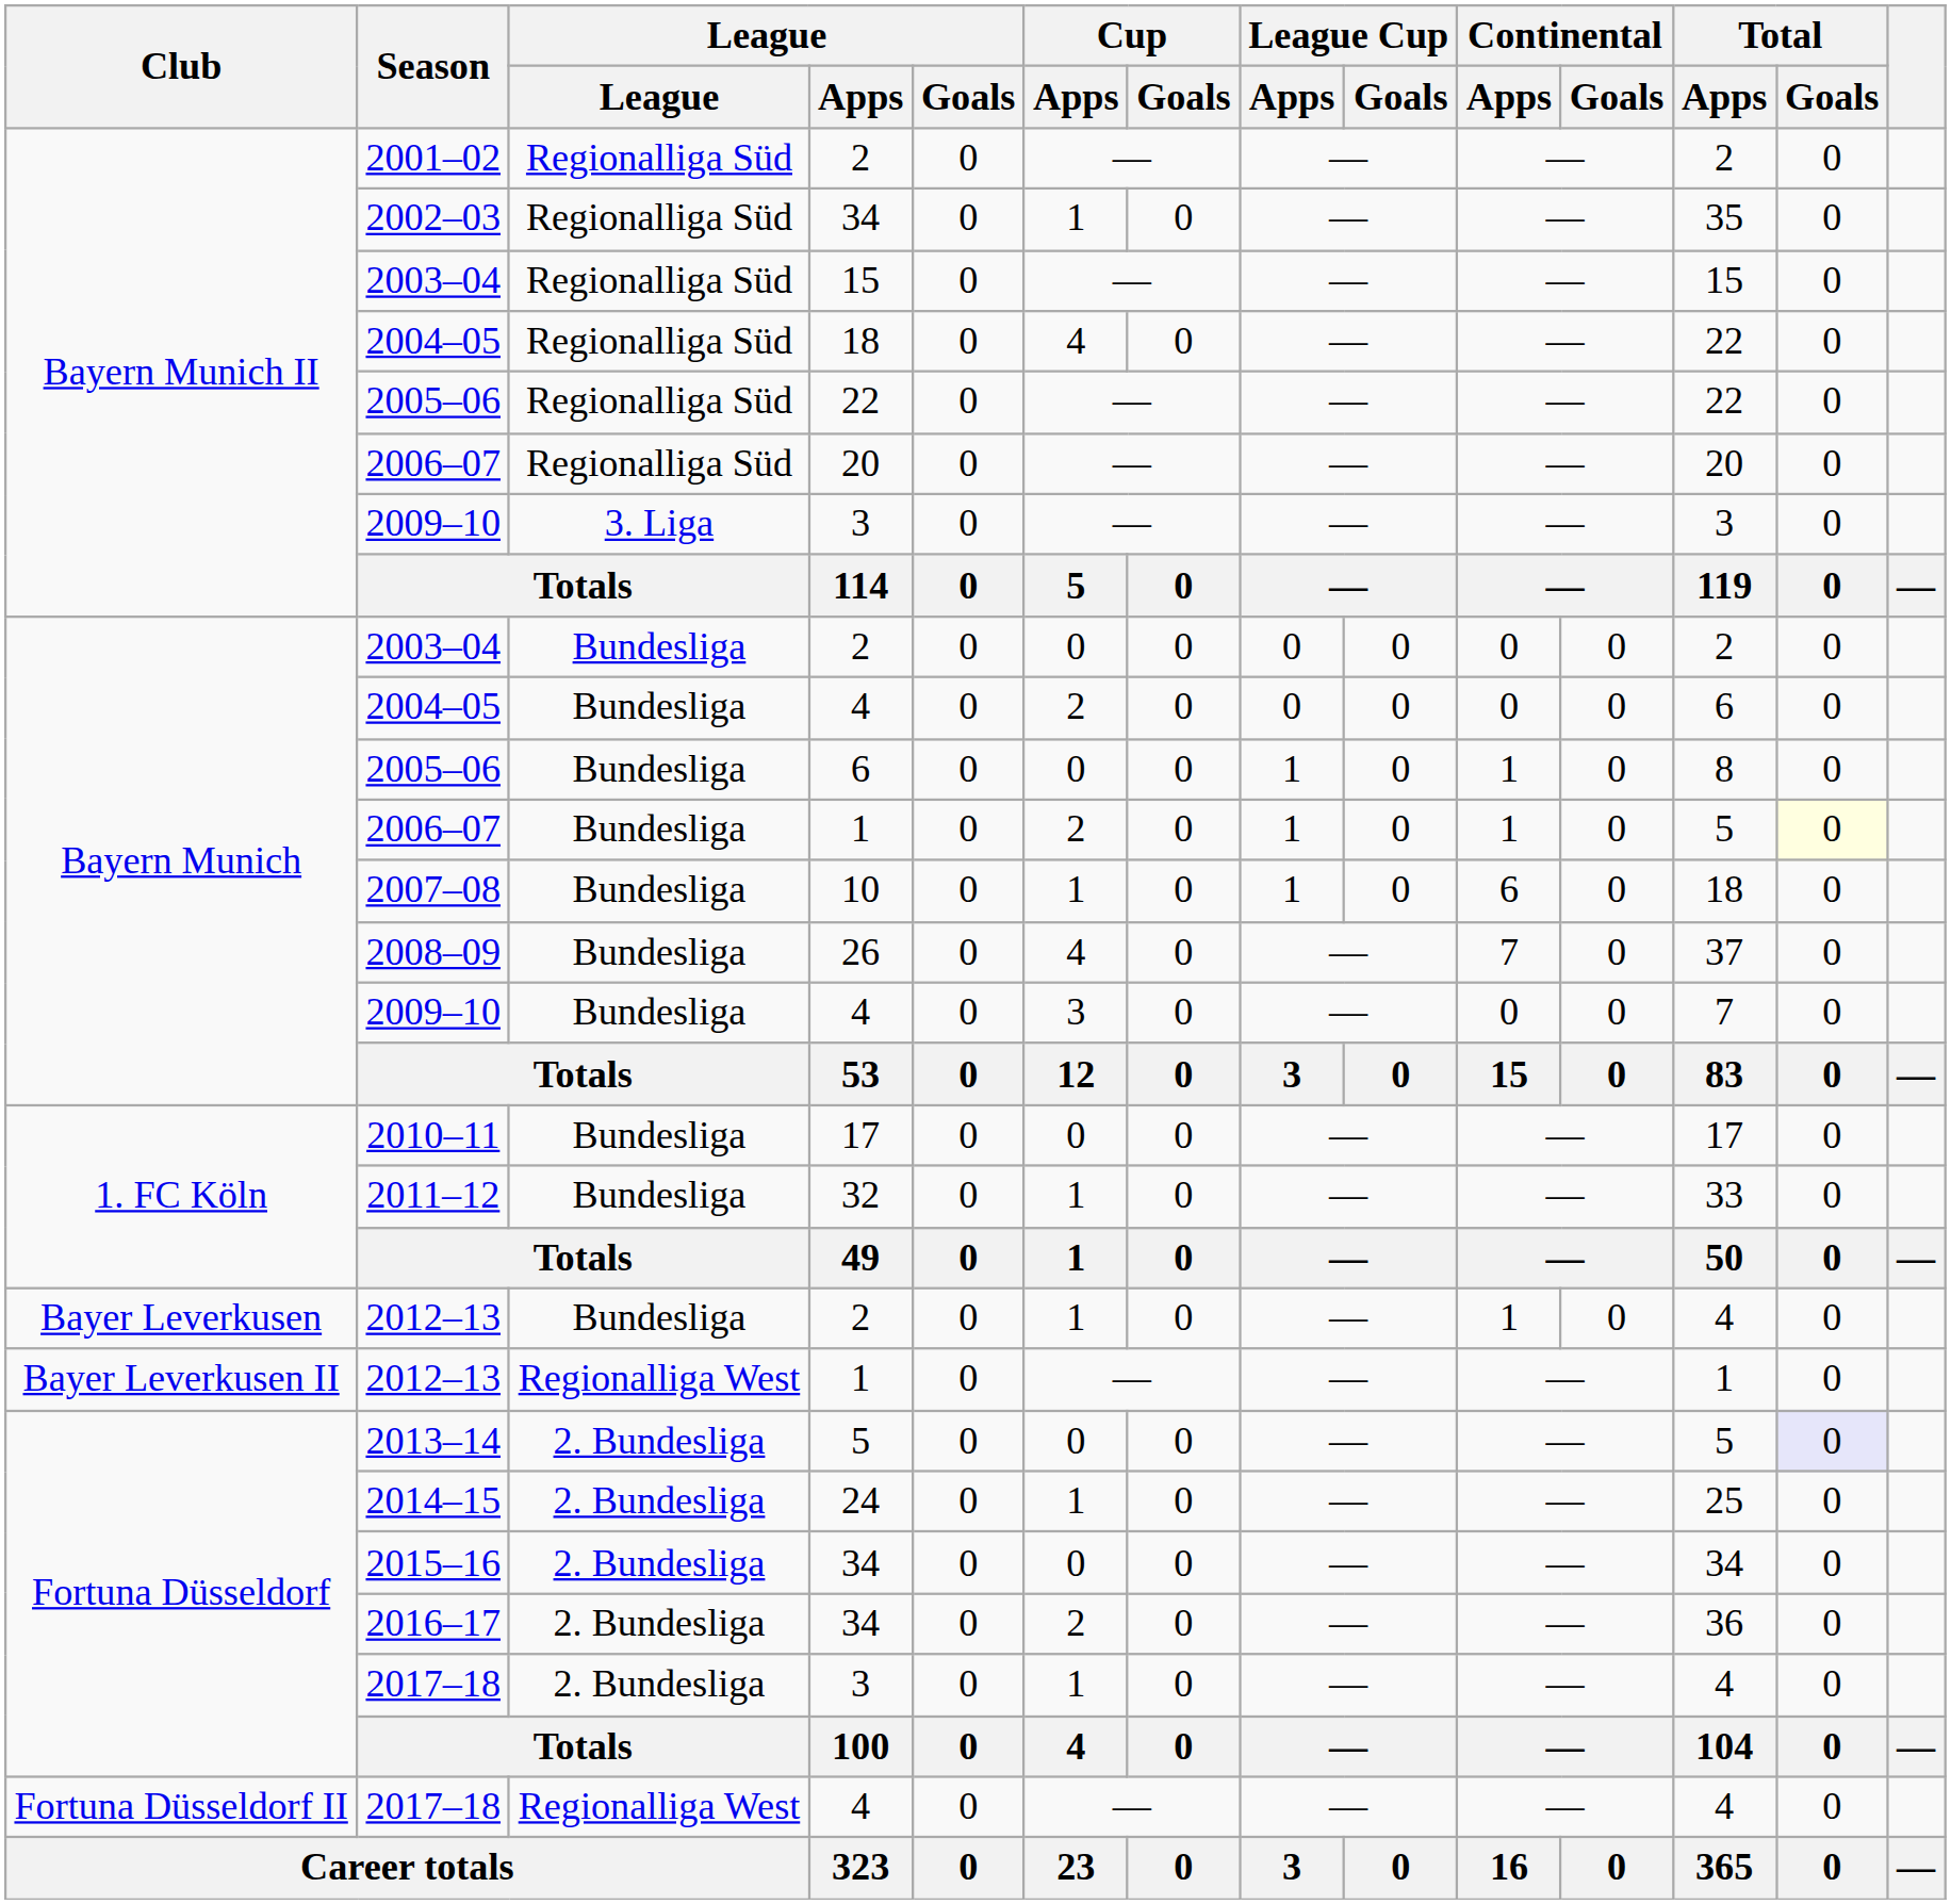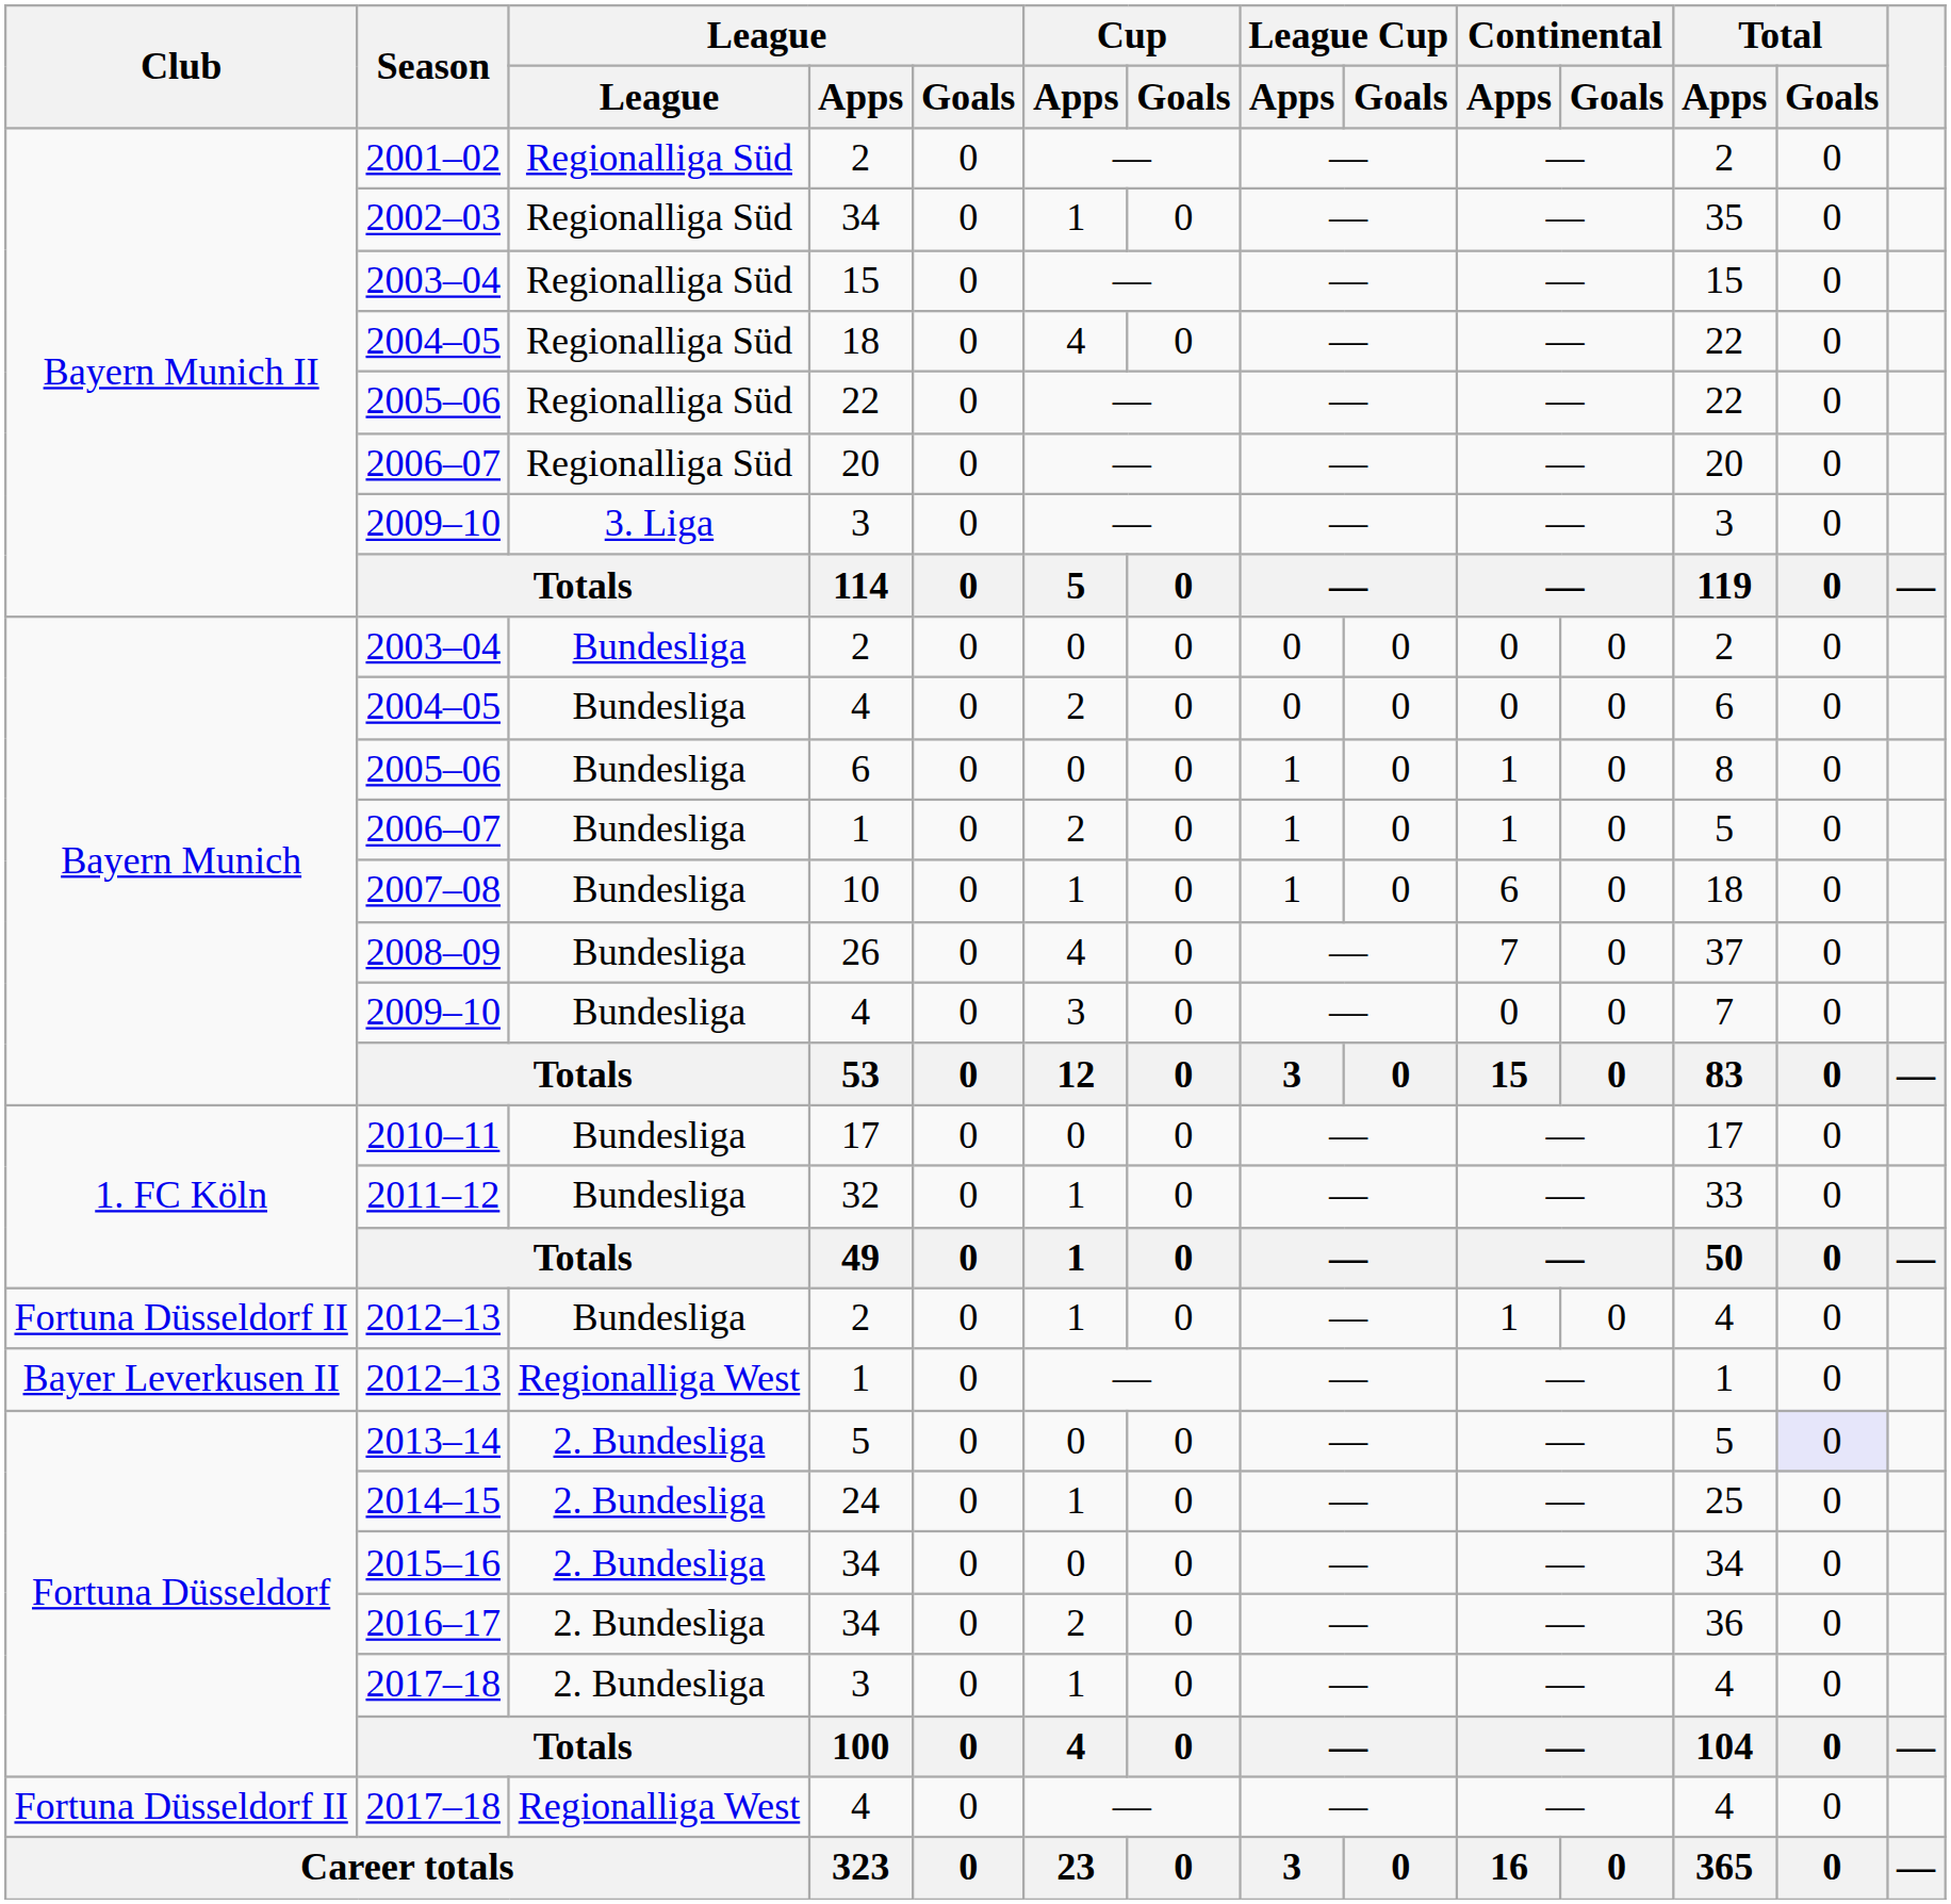2006–07 / 1 | Total / Goals: lightyellow background -> no background
2012–13 / 2 | Club: Bayer Leverkusen -> Fortuna Düsseldorf II
